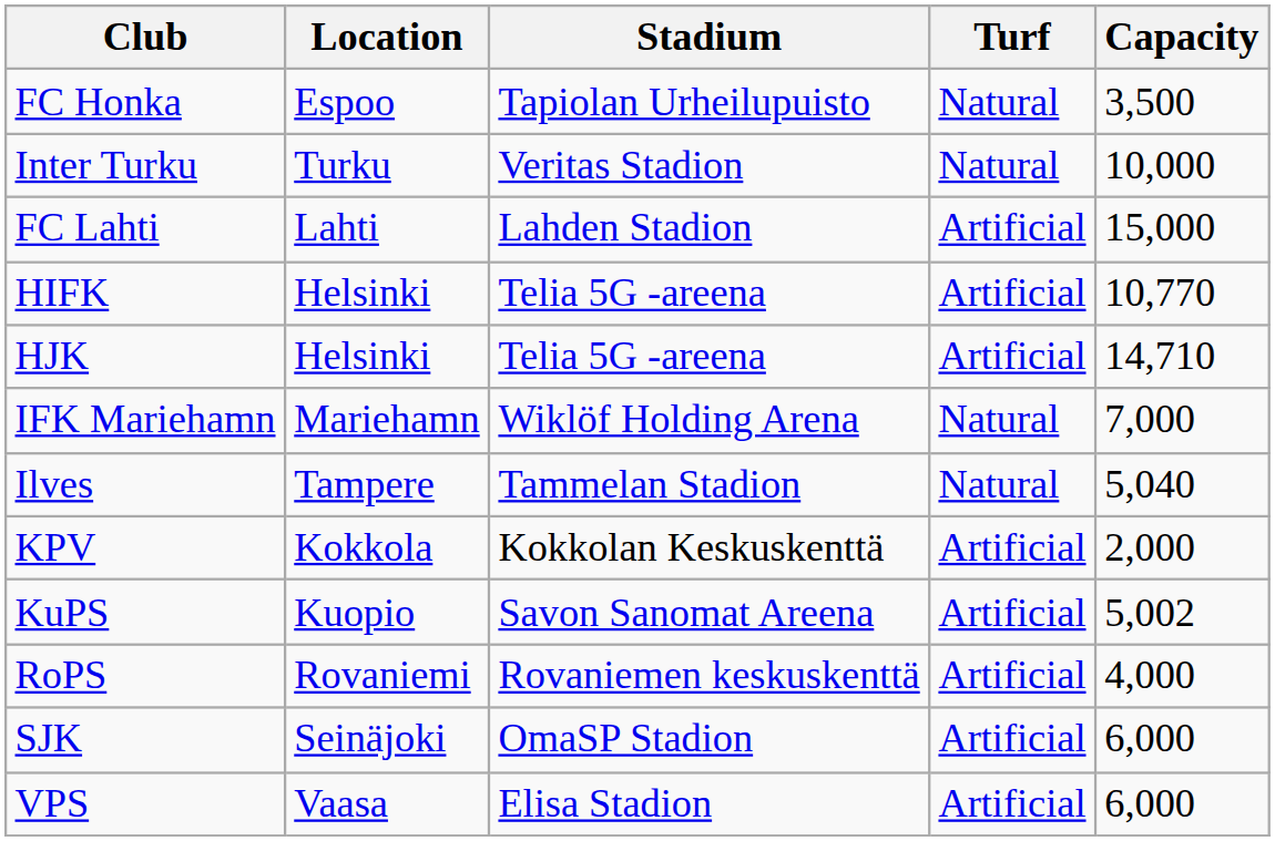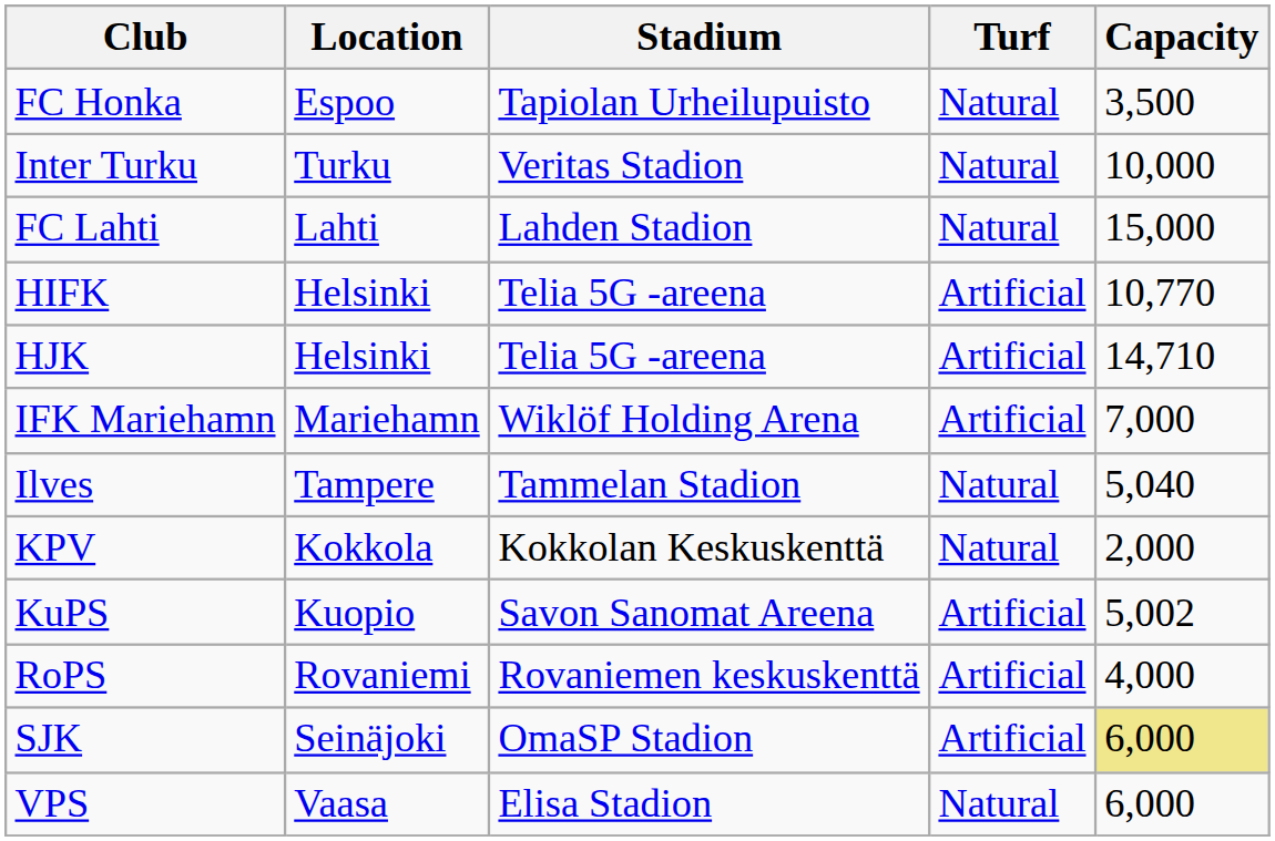FC Lahti | Turf: Artificial -> Natural
IFK Mariehamn | Turf: Natural -> Artificial
KPV | Turf: Artificial -> Natural
SJK | Capacity: no background -> khaki background
VPS | Turf: Artificial -> Natural
